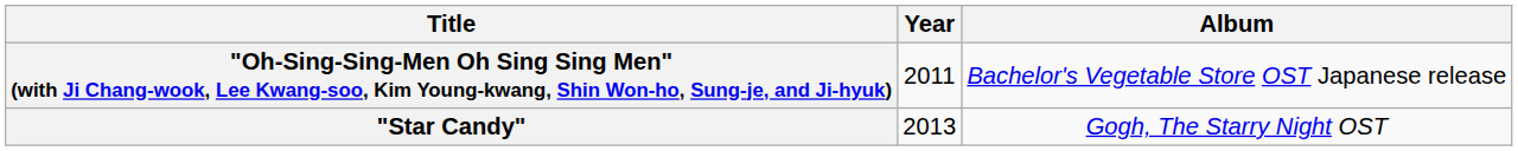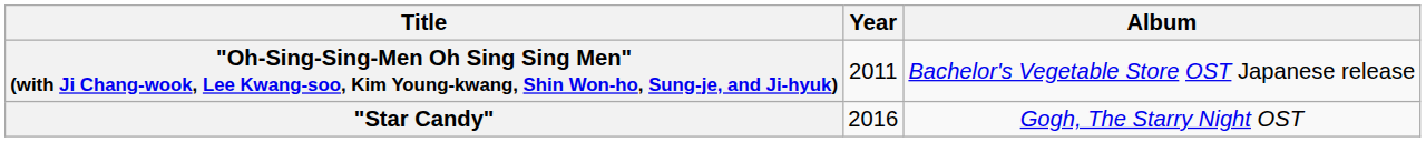"Star Candy" | Year: 2013 -> 2016
